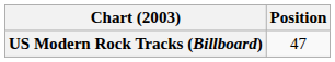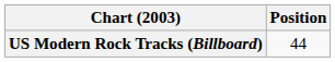US Modern Rock Tracks (Billboard) | Position: 47 -> 44
